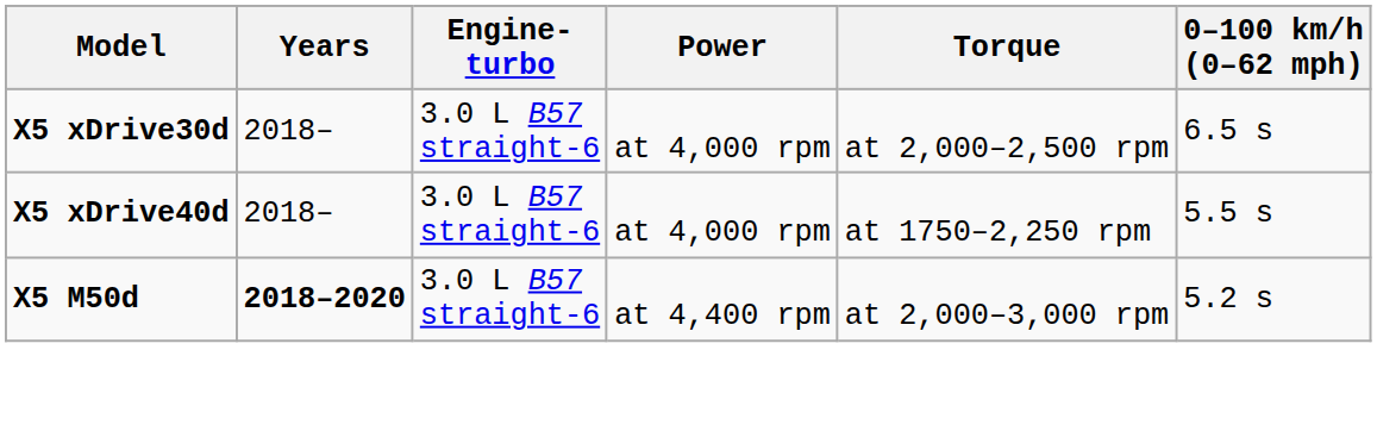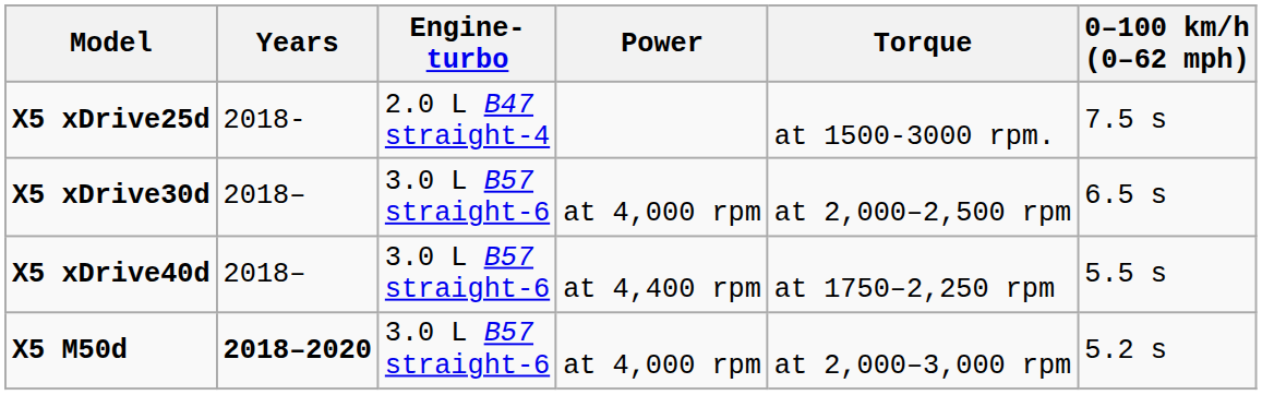+ row: X5 xDrive25d | 2018- | 2.0 L B47 straight-4 | at 1500-3000 rpm. | 7.5 s
X5 xDrive40d | Power: at 4,000 rpm -> at 4,400 rpm
X5 M50d | Power: at 4,400 rpm -> at 4,000 rpm
